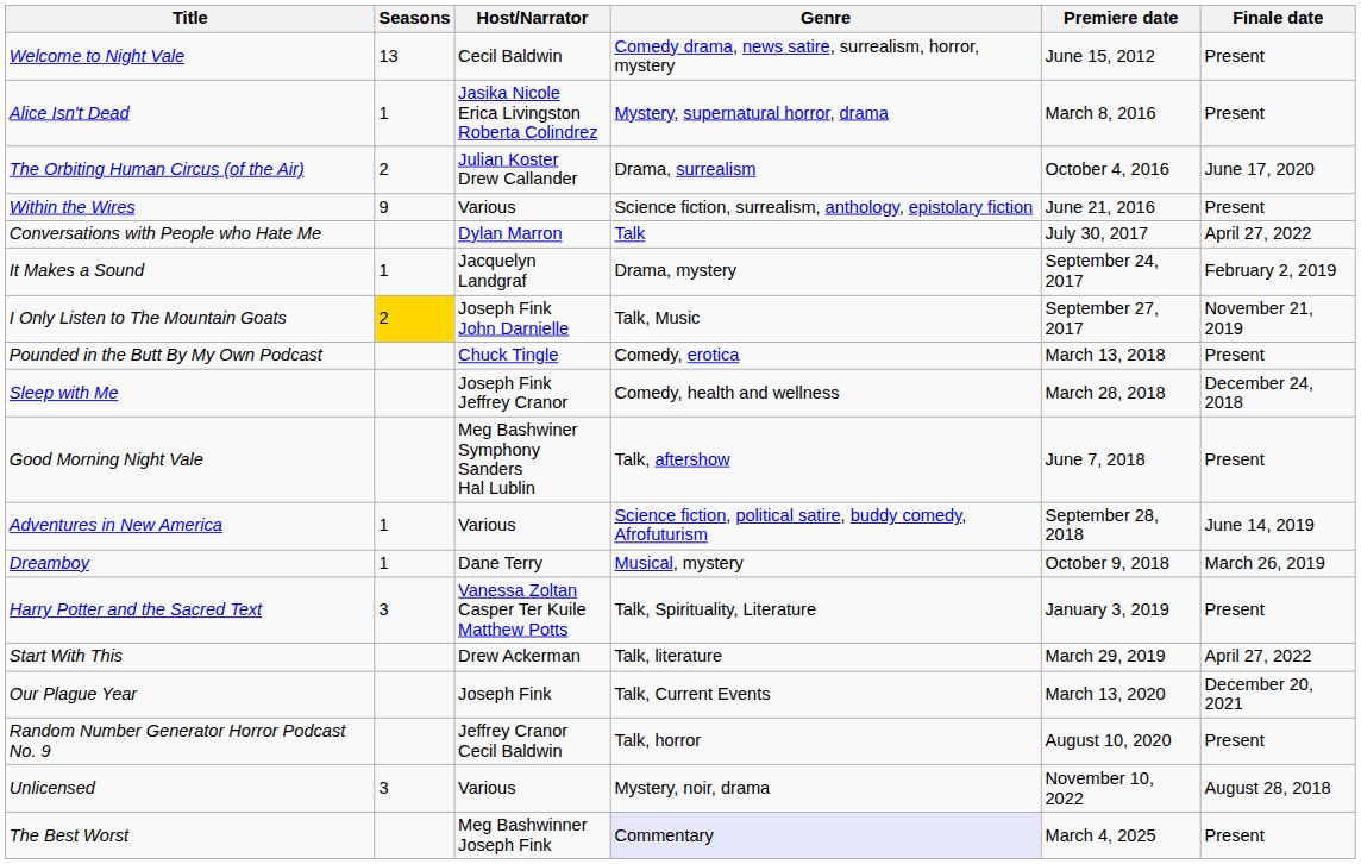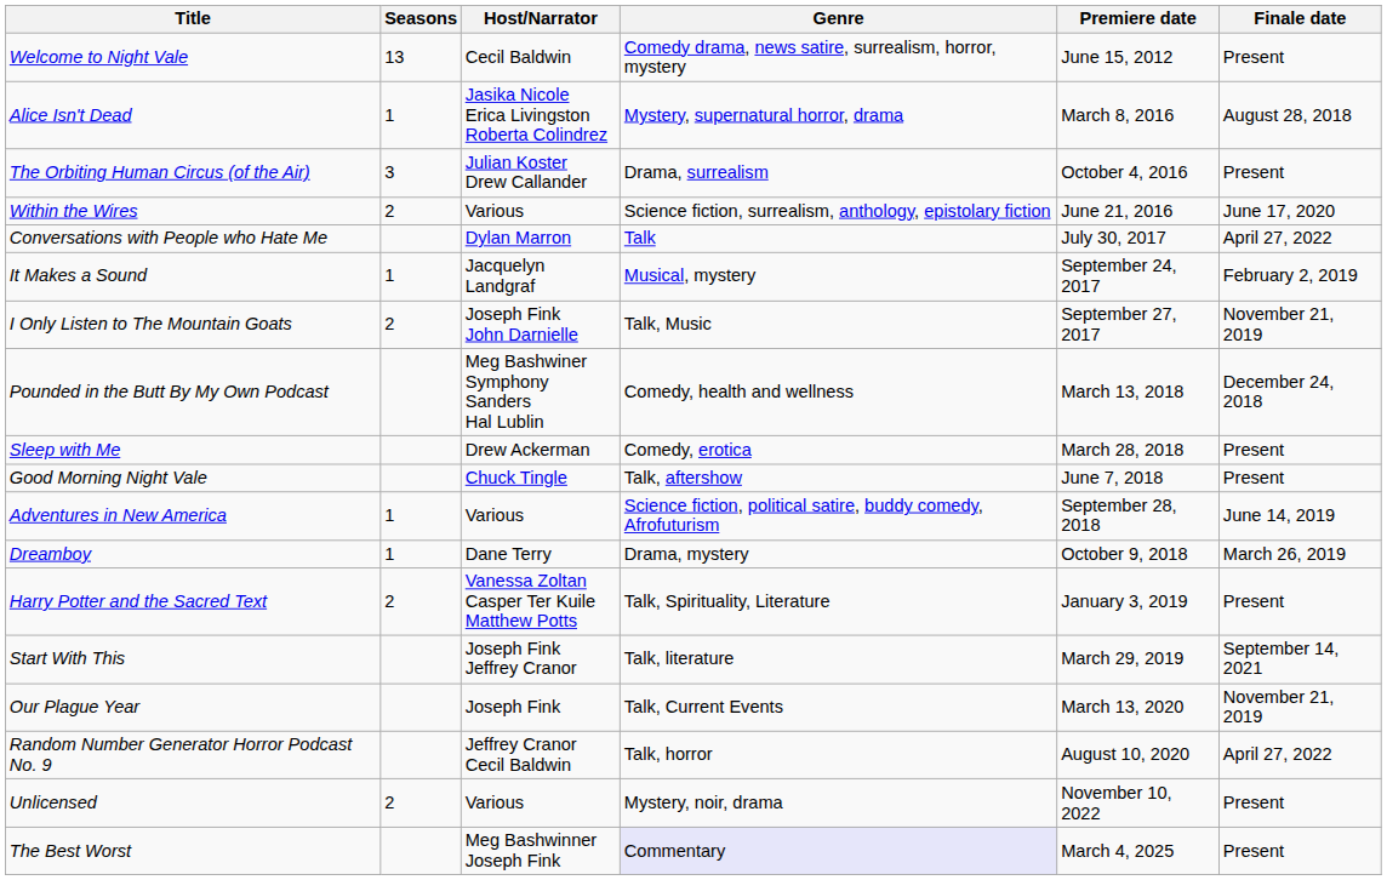Alice Isn't Dead | Finale date: Present -> August 28, 2018
The Orbiting Human Circus (of the Air) | Seasons: 2 -> 3
The Orbiting Human Circus (of the Air) | Finale date: June 17, 2020 -> Present
Within the Wires | Seasons: 9 -> 2
Within the Wires | Finale date: Present -> June 17, 2020
It Makes a Sound | Genre: Drama, mystery -> Musical, mystery
I Only Listen to The Mountain Goats | Seasons: gold background -> no background
Pounded in the Butt By My Own Podcast | Host/Narrator: Chuck Tingle -> Meg Bashwiner Symphony Sanders Hal Lublin
Pounded in the Butt By My Own Podcast | Genre: Comedy, erotica -> Comedy, health and wellness
Pounded in the Butt By My Own Podcast | Finale date: Present -> December 24, 2018
Sleep with Me | Host/Narrator: Joseph Fink Jeffrey Cranor -> Drew Ackerman
Sleep with Me | Genre: Comedy, health and wellness -> Comedy, erotica
Sleep with Me | Finale date: December 24, 2018 -> Present
Good Morning Night Vale | Host/Narrator: Meg Bashwiner Symphony Sanders Hal Lublin -> Chuck Tingle
Dreamboy | Genre: Musical, mystery -> Drama, mystery
Harry Potter and the Sacred Text | Seasons: 3 -> 2
Start With This | Host/Narrator: Drew Ackerman -> Joseph Fink Jeffrey Cranor
Start With This | Finale date: April 27, 2022 -> September 14, 2021
Our Plague Year | Finale date: December 20, 2021 -> November 21, 2019
Random Number Generator Horror Podcast No. 9 | Finale date: Present -> April 27, 2022
Unlicensed | Seasons: 3 -> 2
Unlicensed | Finale date: August 28, 2018 -> Present
